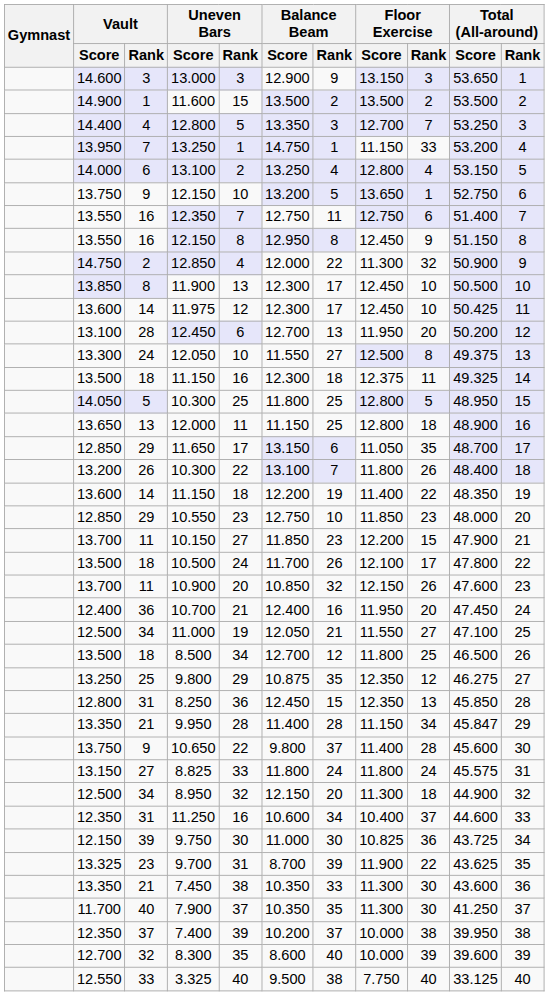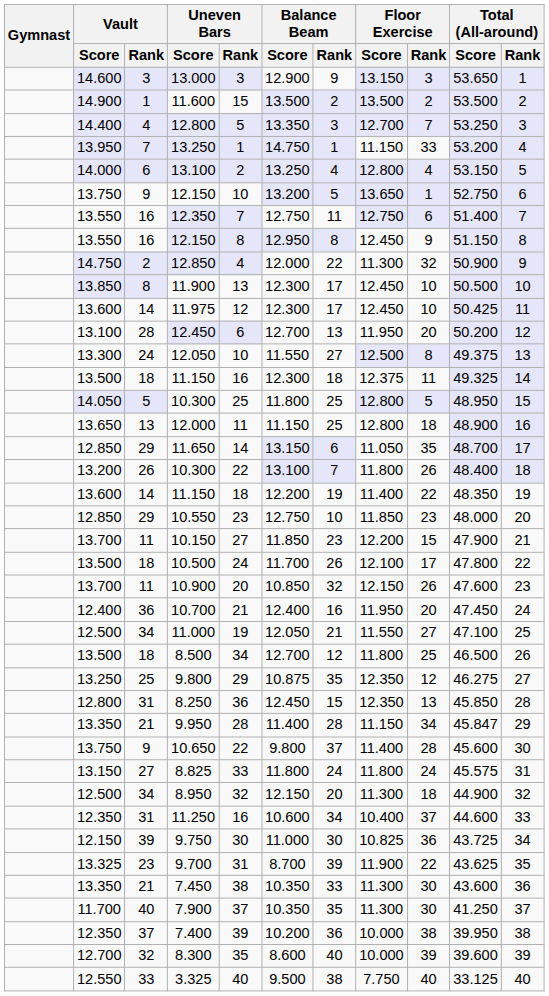11.650 | Uneven Bars / Rank: 17 -> 14
7.400 | Balance Beam / Rank: 37 -> 36
